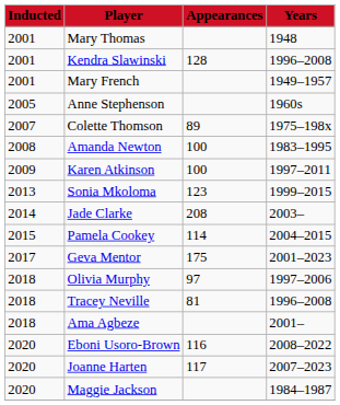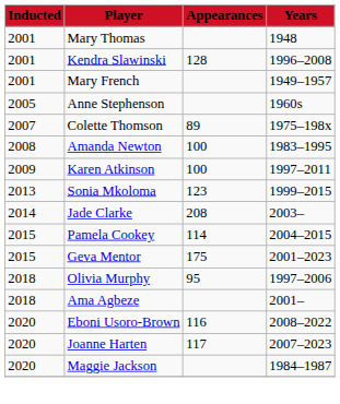Geva Mentor | Inducted: 2017 -> 2015
Olivia Murphy | Appearances: 97 -> 95
- row: 2018 | Tracey Neville | 81 | 1996–2008
